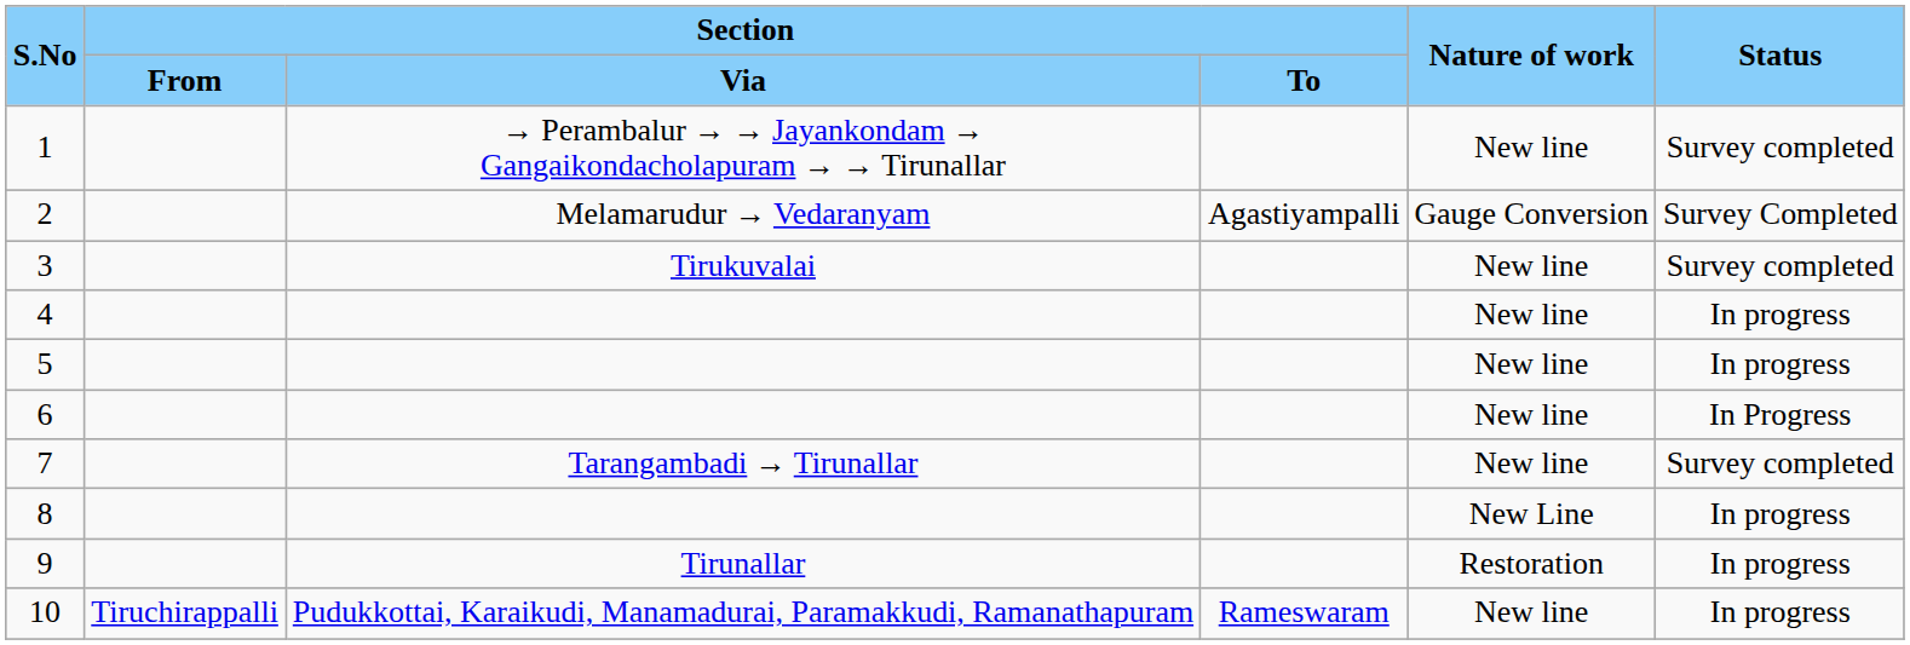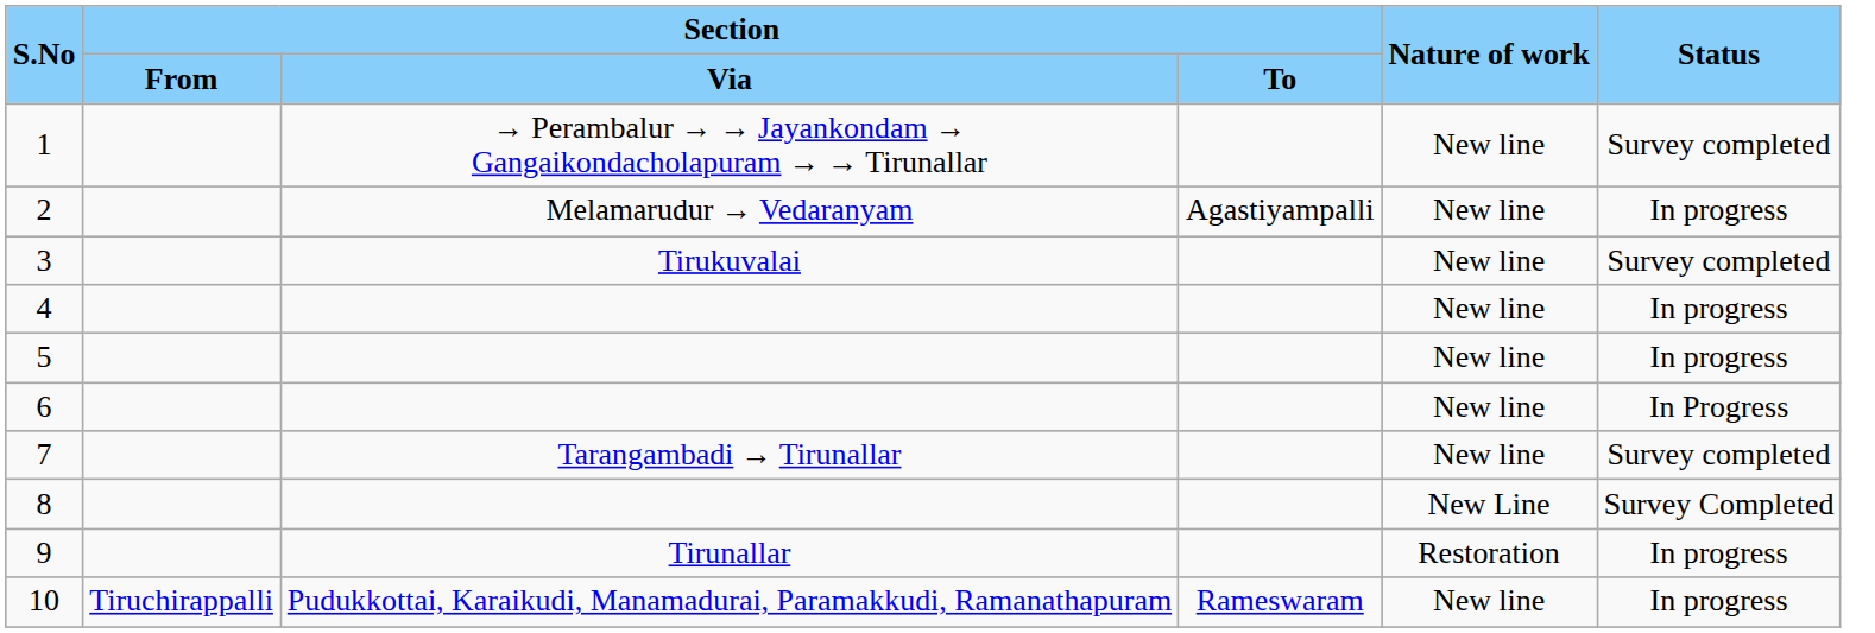2 | Nature of work: Gauge Conversion -> New line
2 | Status: Survey Completed -> In progress
8 | Status: In progress -> Survey Completed
